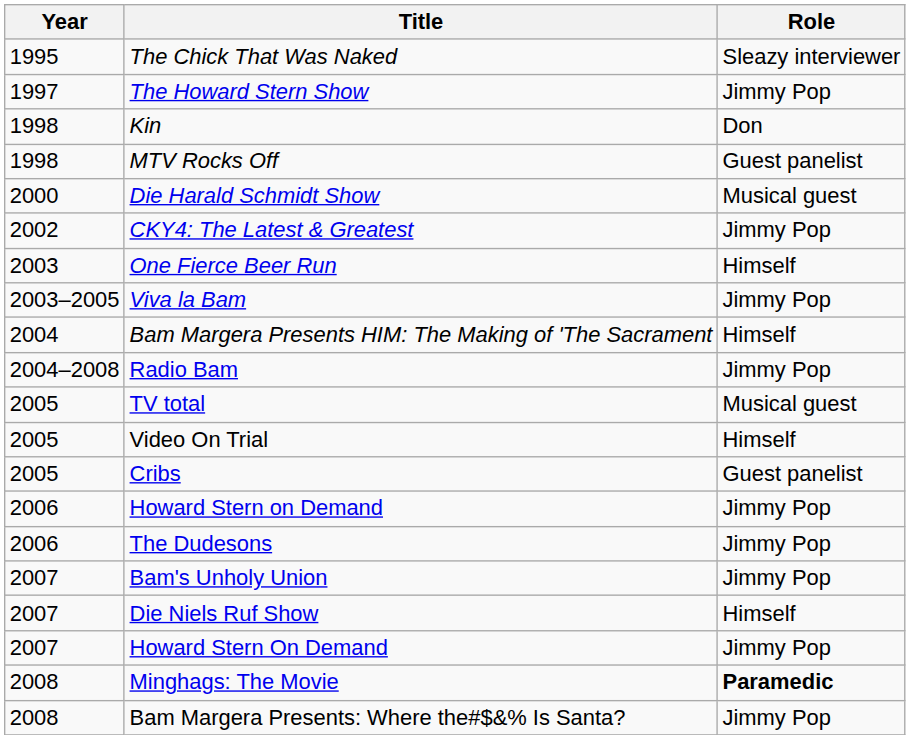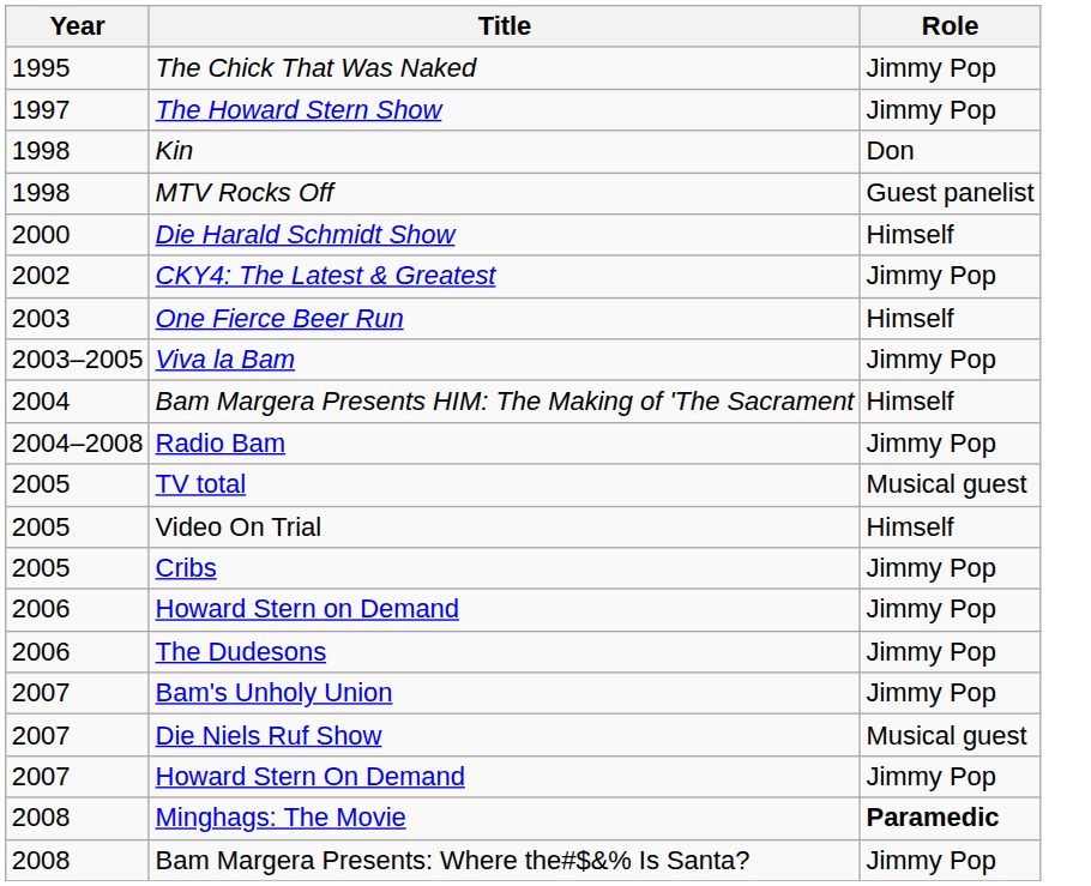The Chick That Was Naked | Role: Sleazy interviewer -> Jimmy Pop
Die Harald Schmidt Show | Role: Musical guest -> Himself
Cribs | Role: Guest panelist -> Jimmy Pop
Die Niels Ruf Show | Role: Himself -> Musical guest
